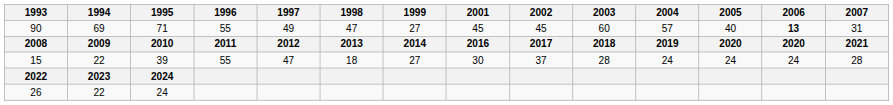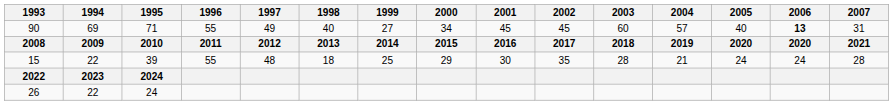+ column: 2000 | 34 | 2015 | 29
90 | 1998: 47 -> 40
15 | 1997: 47 -> 48
15 | 1999: 27 -> 25
15 | 2002: 37 -> 35
15 | 2004: 24 -> 21
